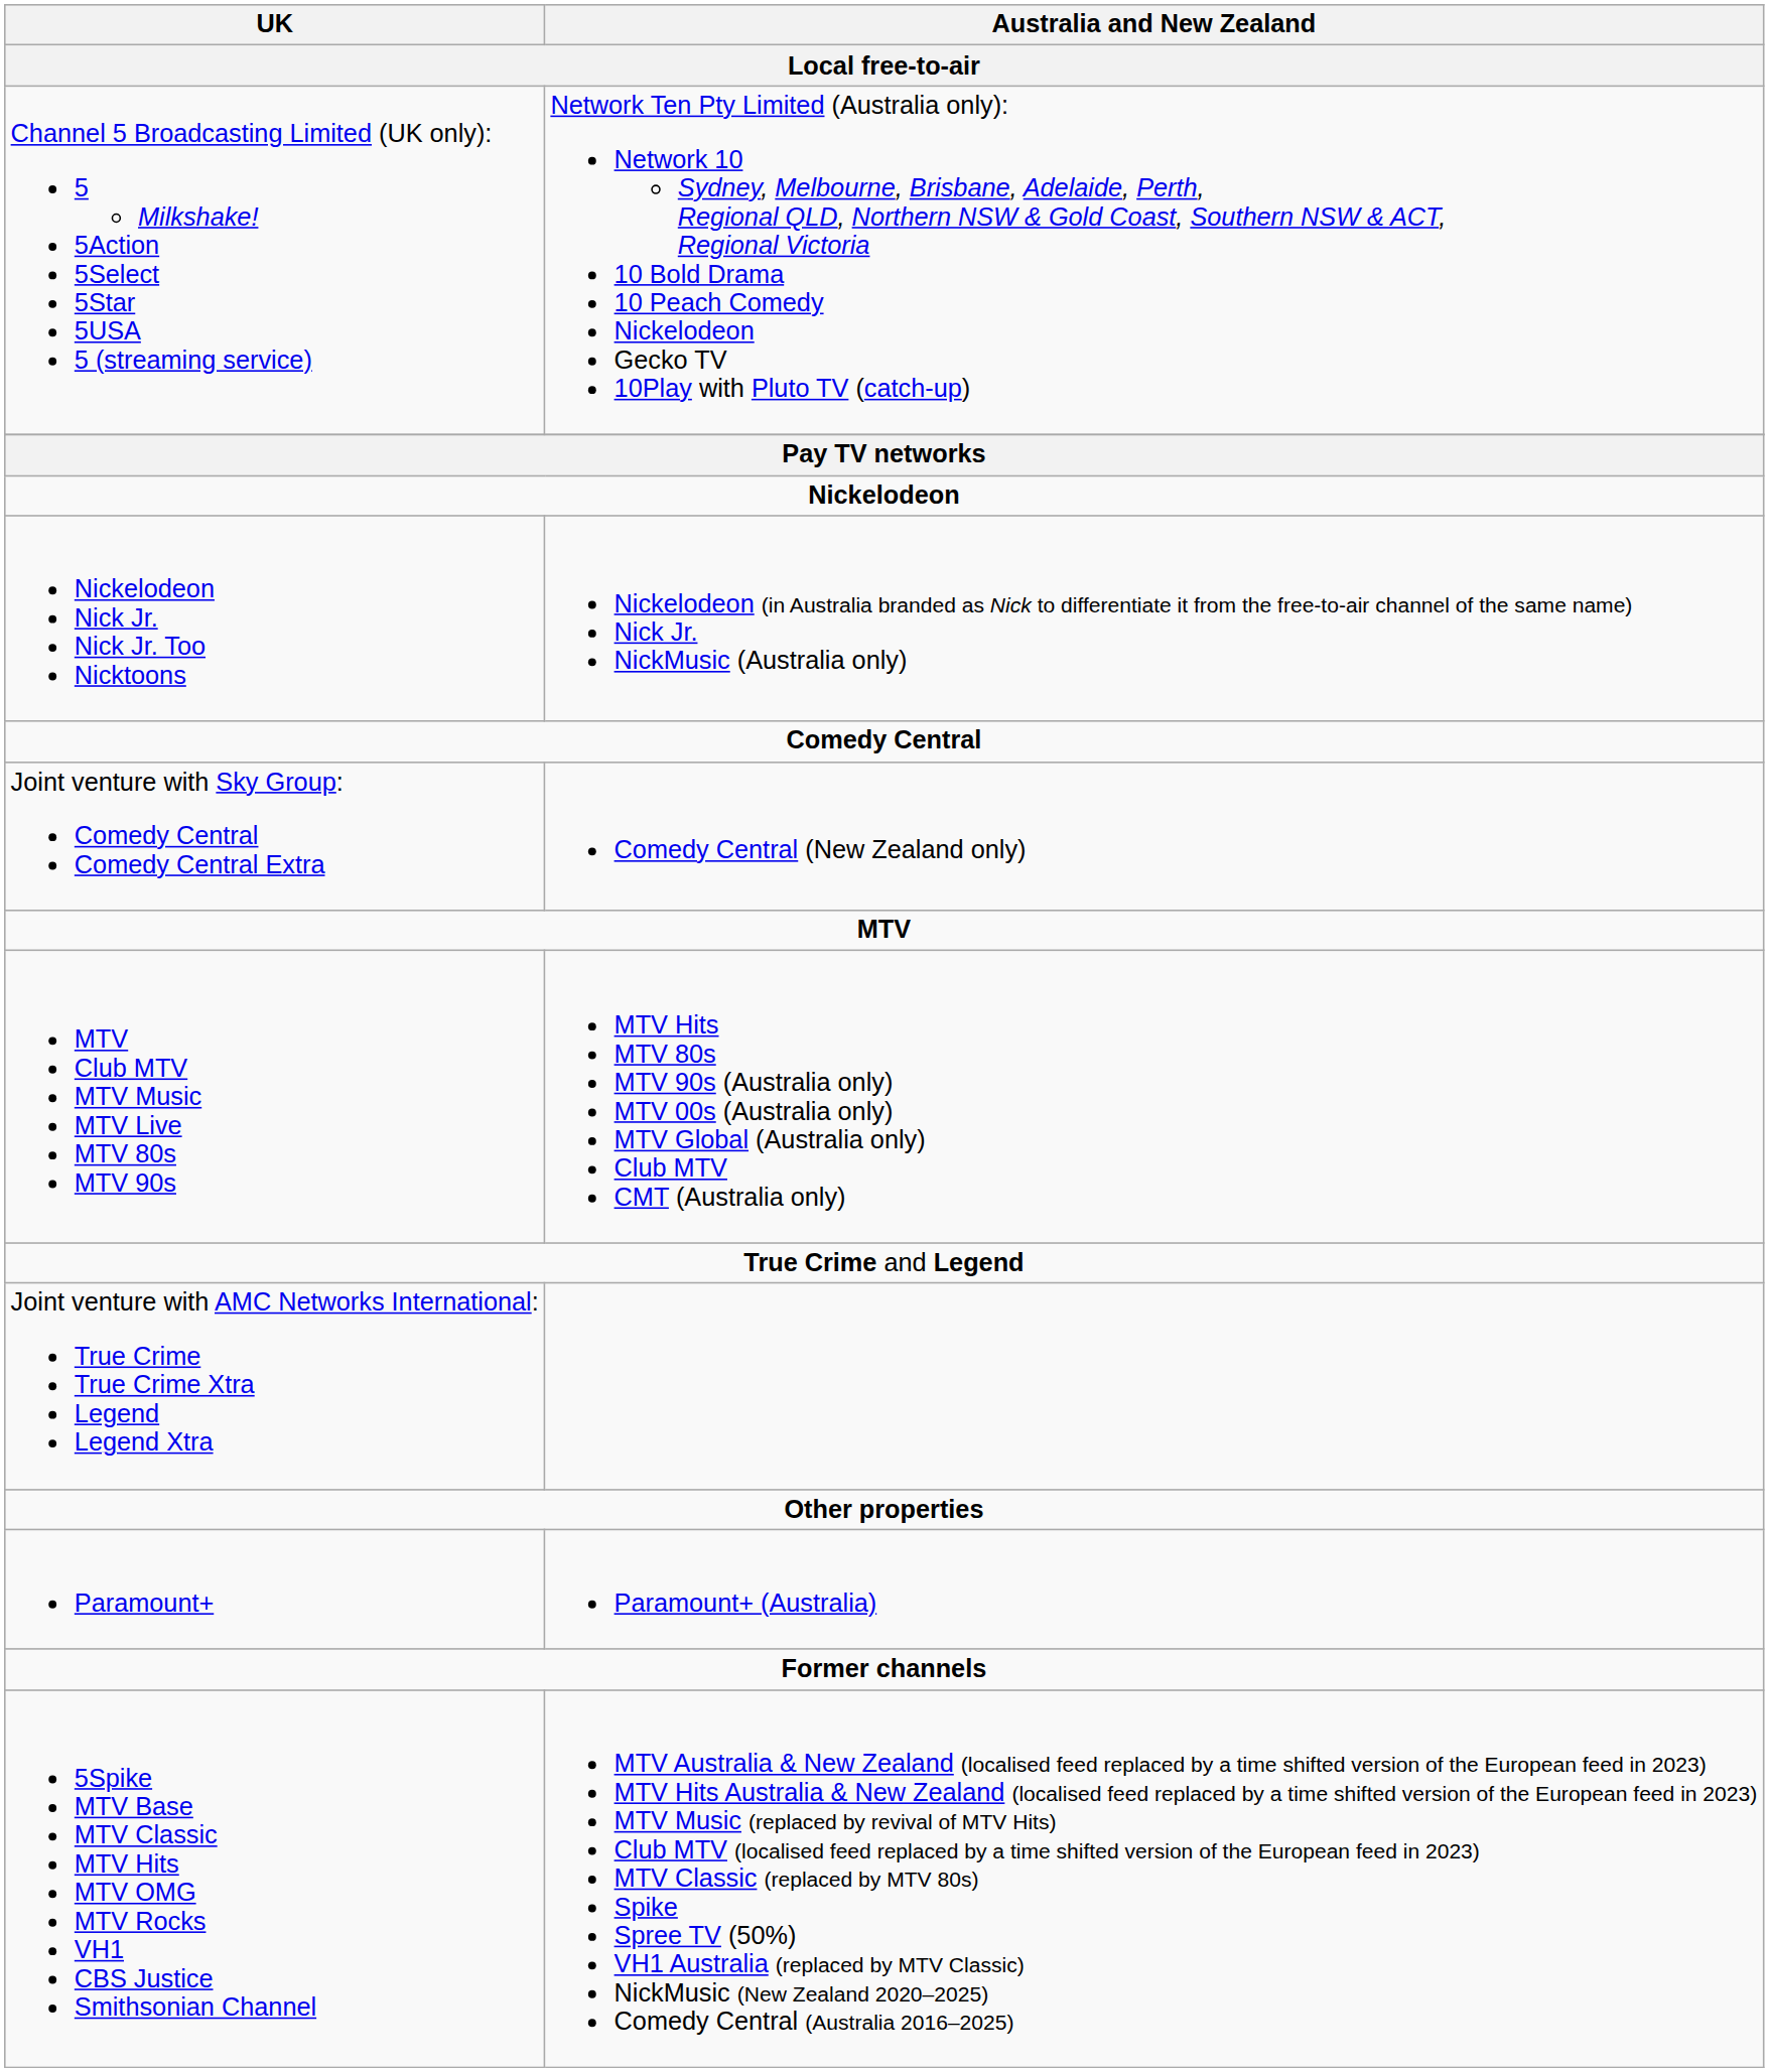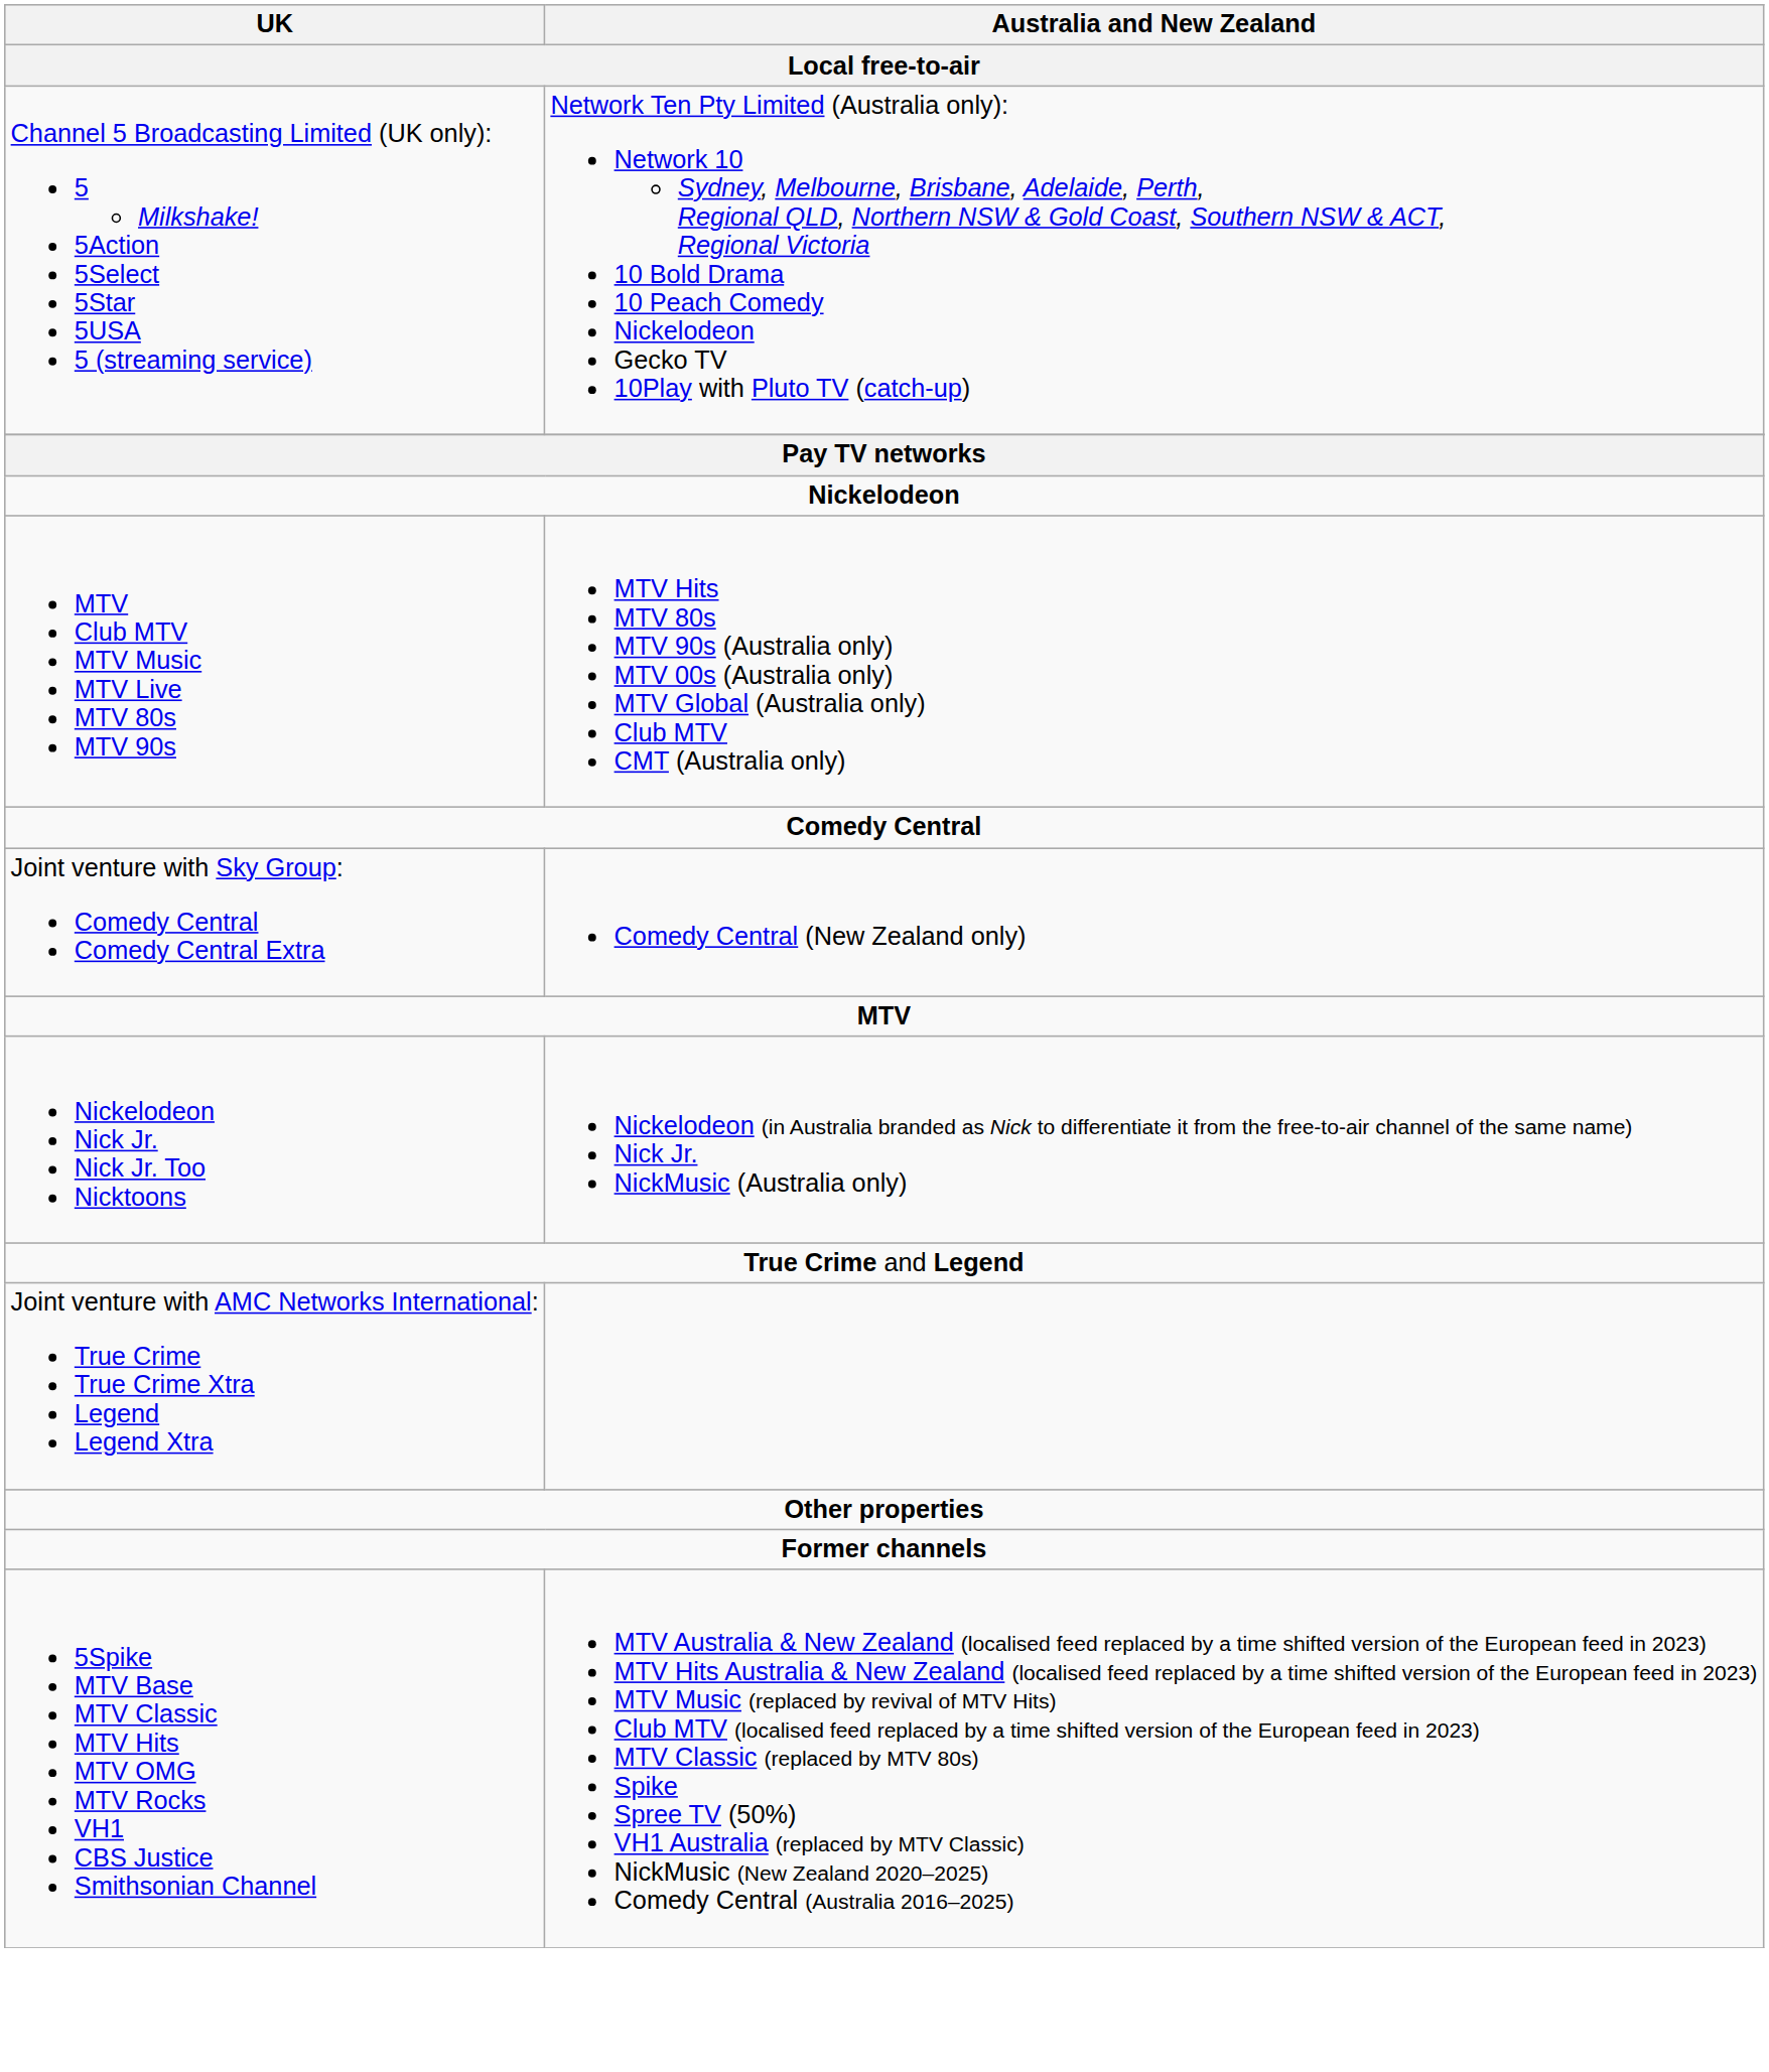rows swapped: Nickelodeon Nick Jr. Nick Jr. Too Nicktoons <-> MTV Club MTV MTV Music MTV Live MTV 80s MTV 90s
- row: Paramount+ | Paramount+ (Australia)
